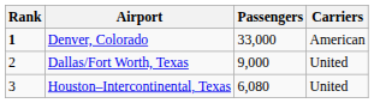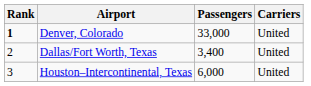Denver, Colorado | Carriers: American -> United
Dallas/Fort Worth, Texas | Passengers: 9,000 -> 3,400
Houston–Intercontinental, Texas | Passengers: 6,080 -> 6,000
